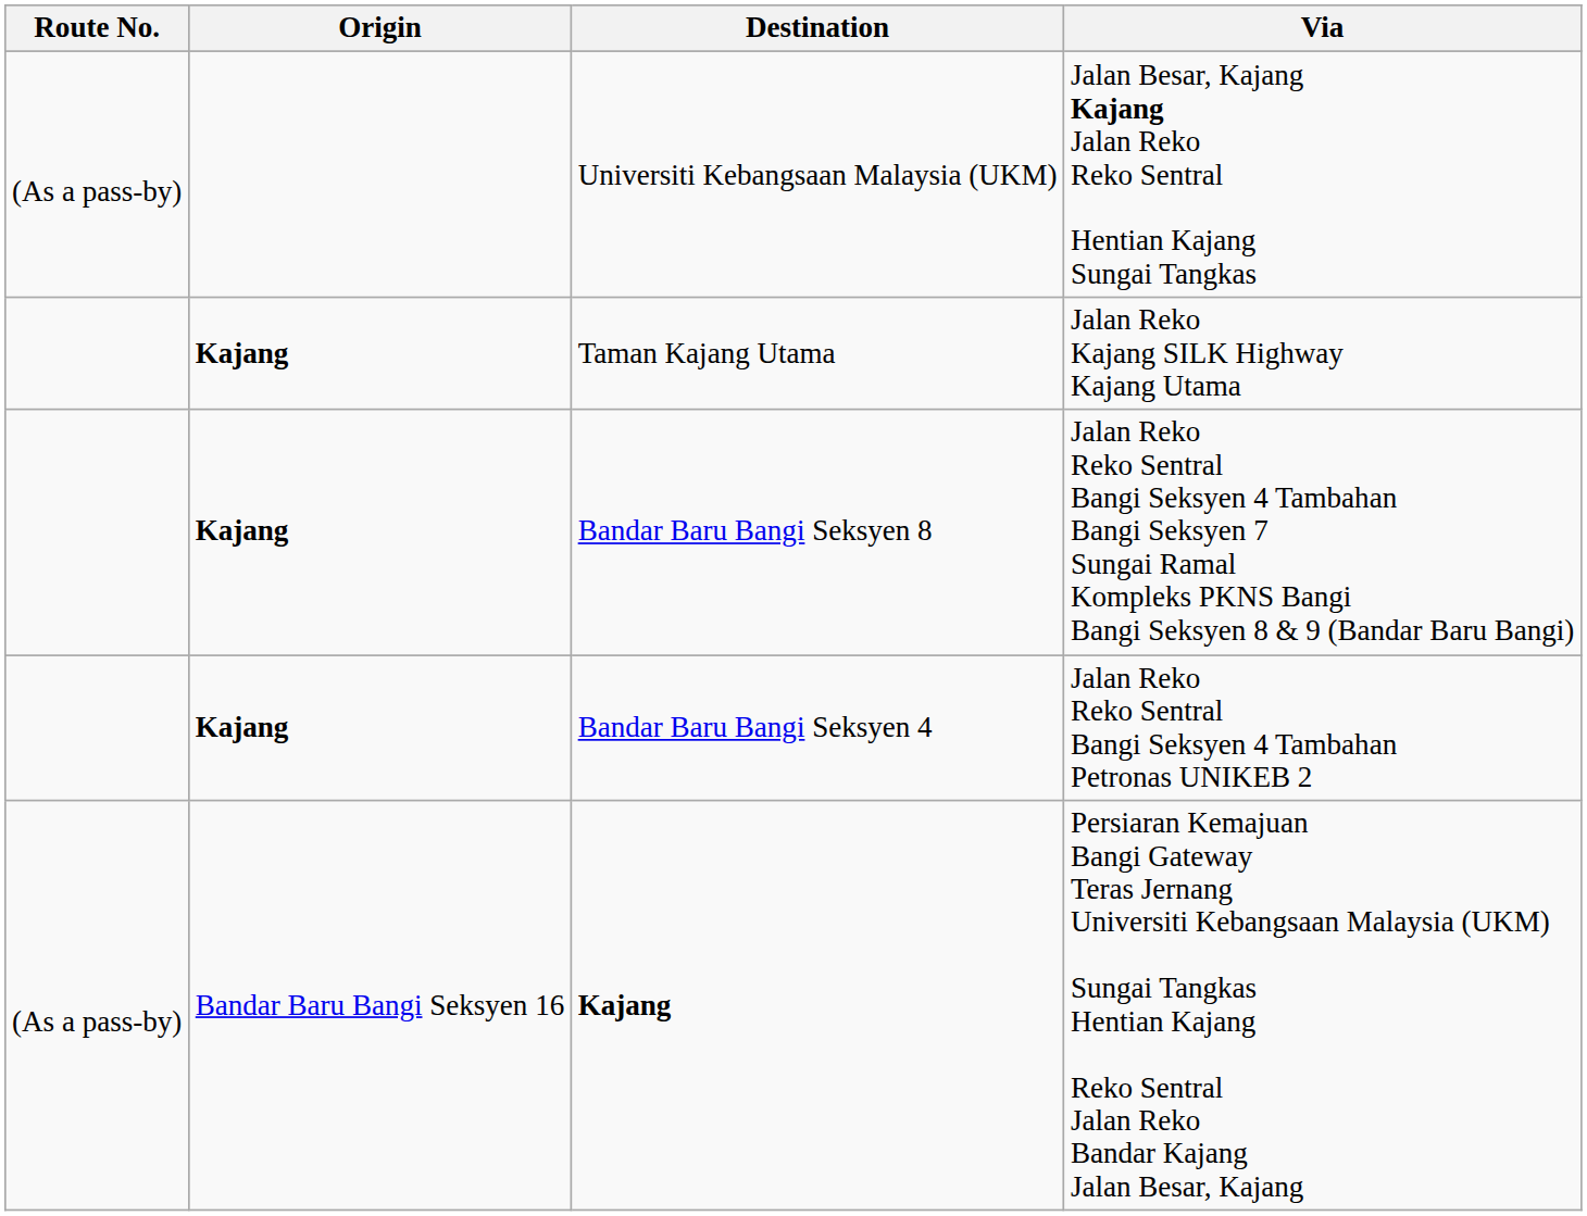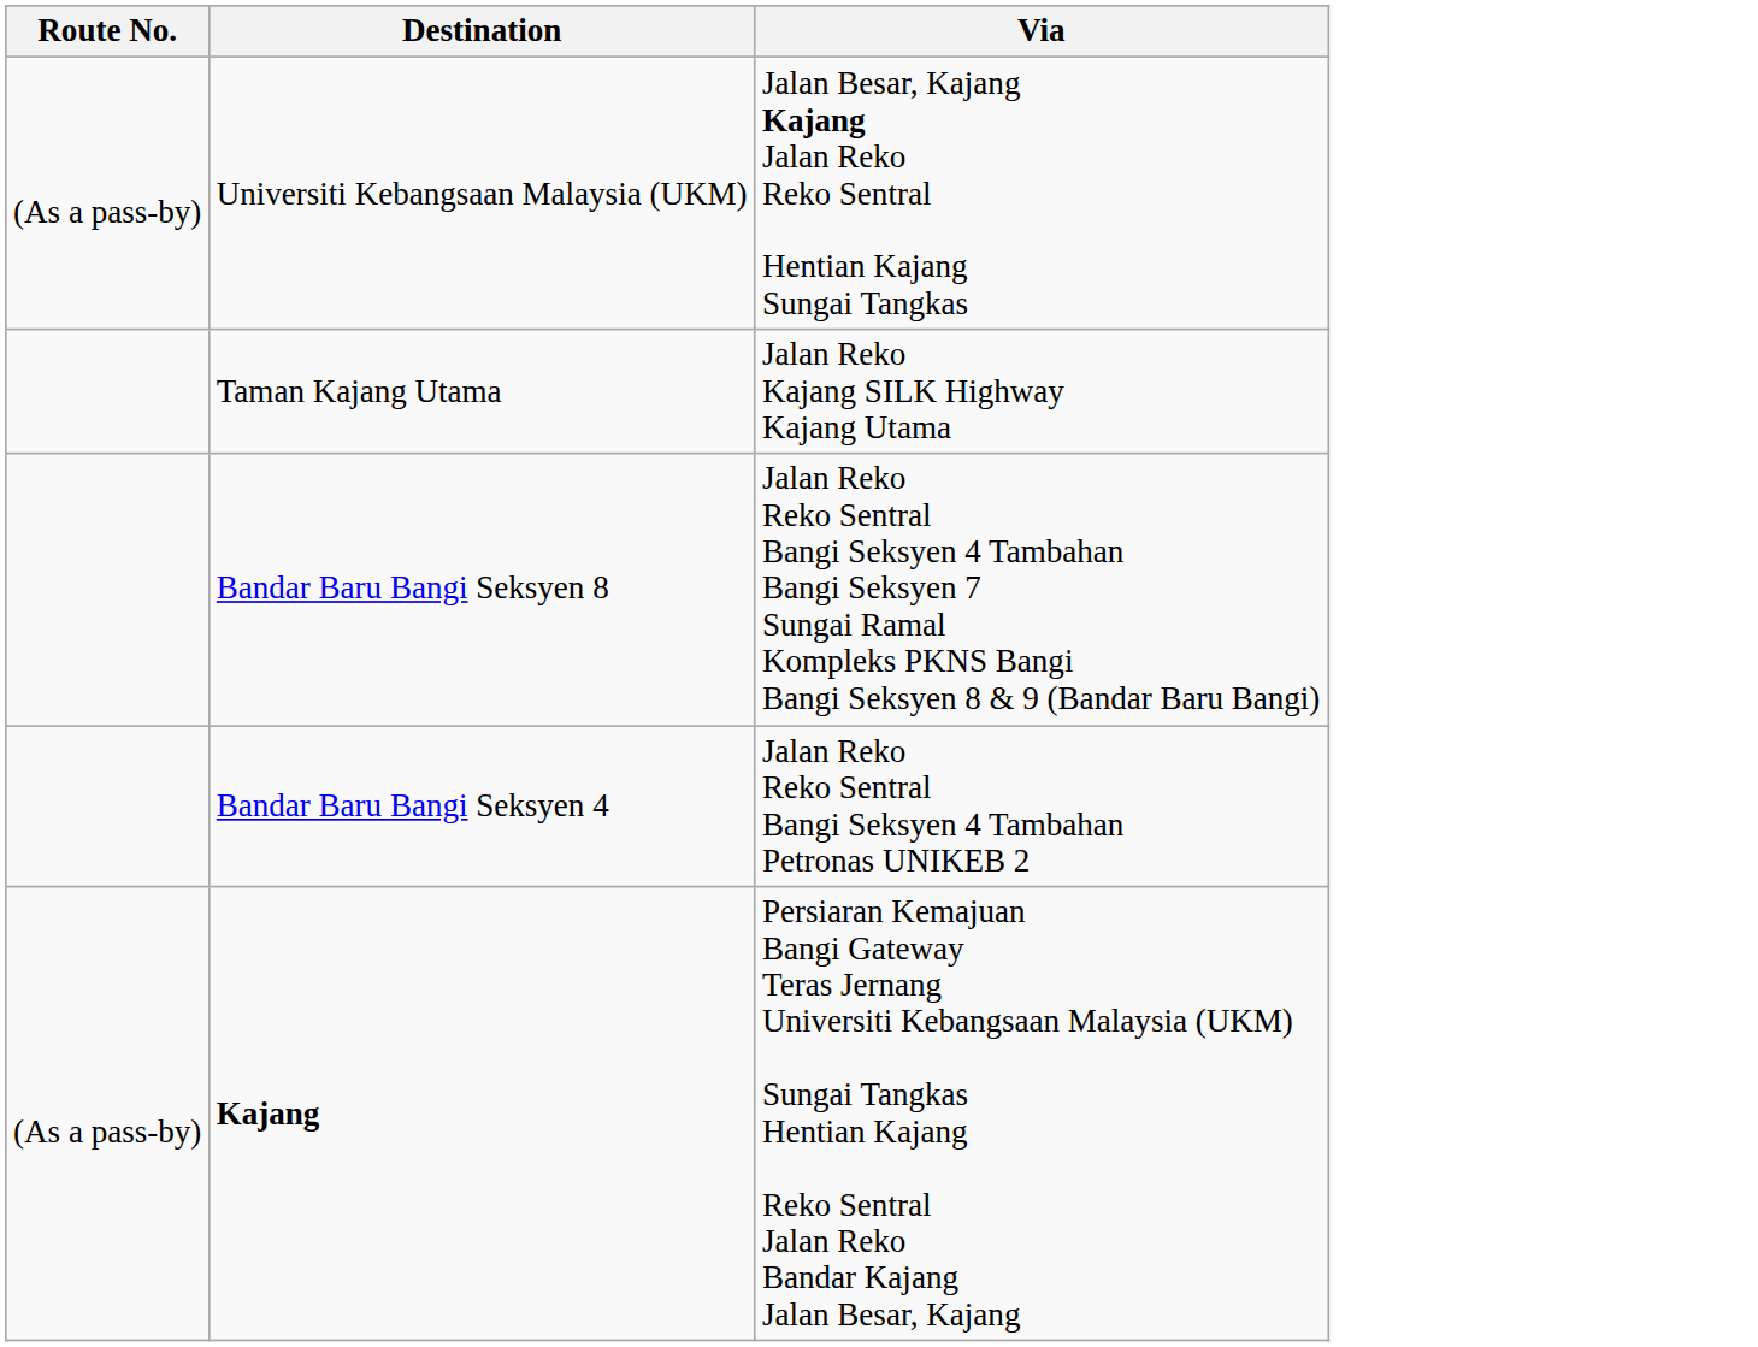- column: Origin | Kajang | Kajang | Kajang | Bandar Baru Bangi Seksyen 16
